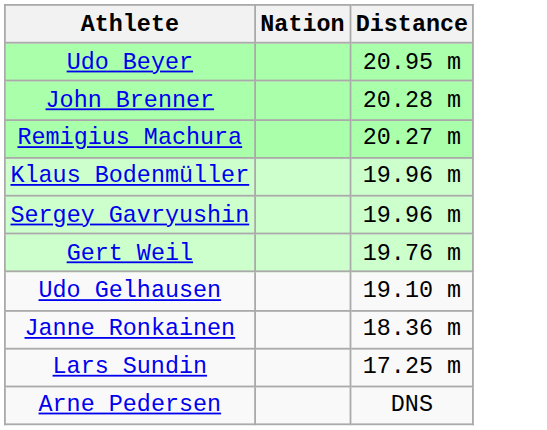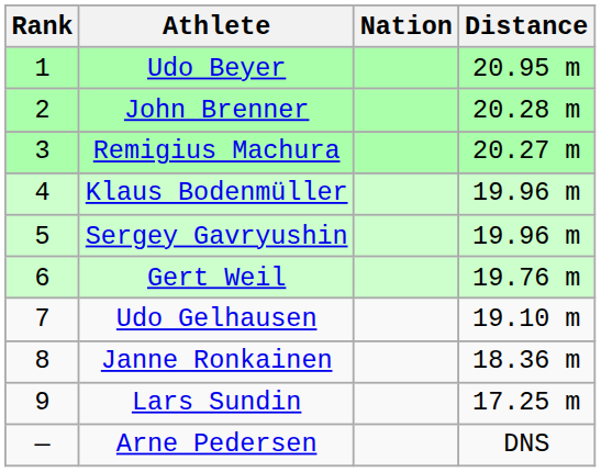+ column: Rank | 1 | 2 | 3 | 4 | 5 | 6 | 7 | 8 | 9 | —
